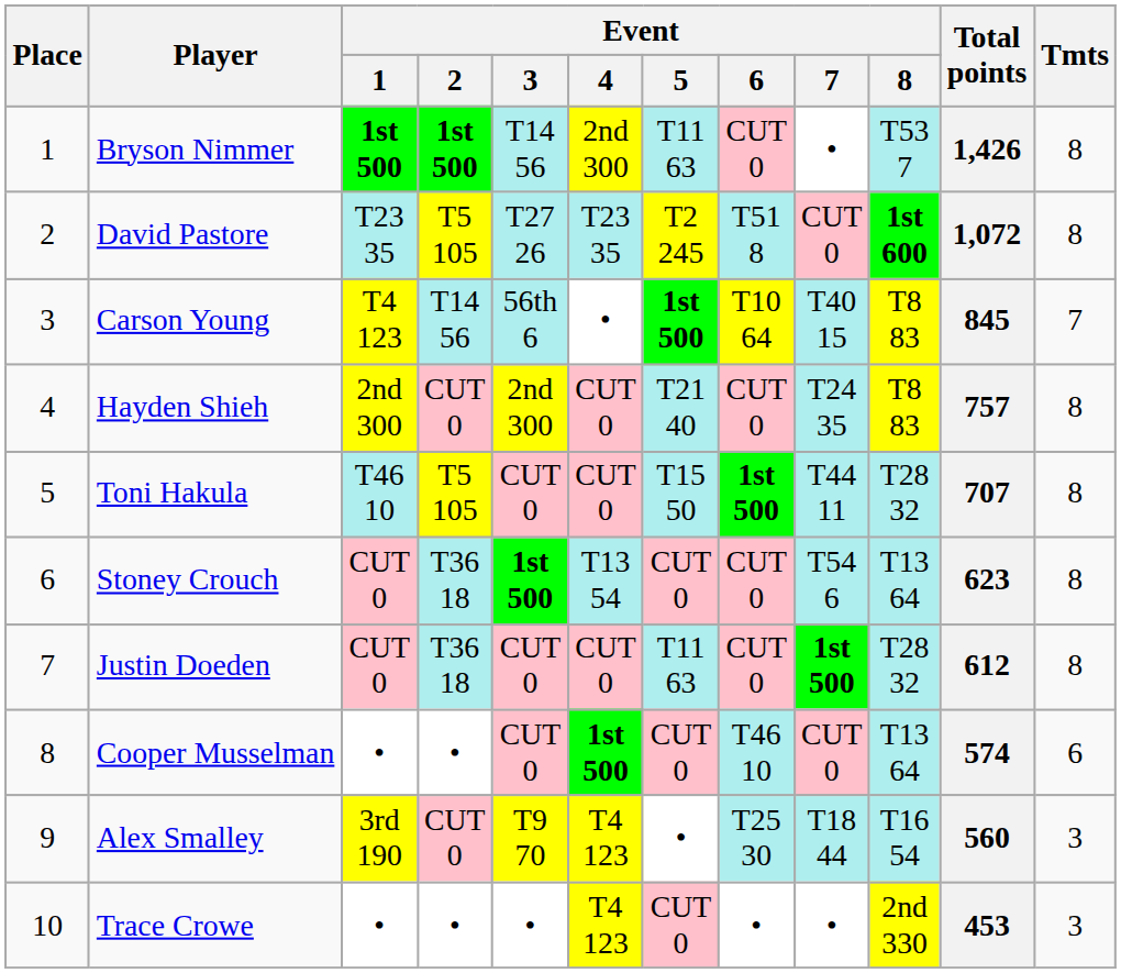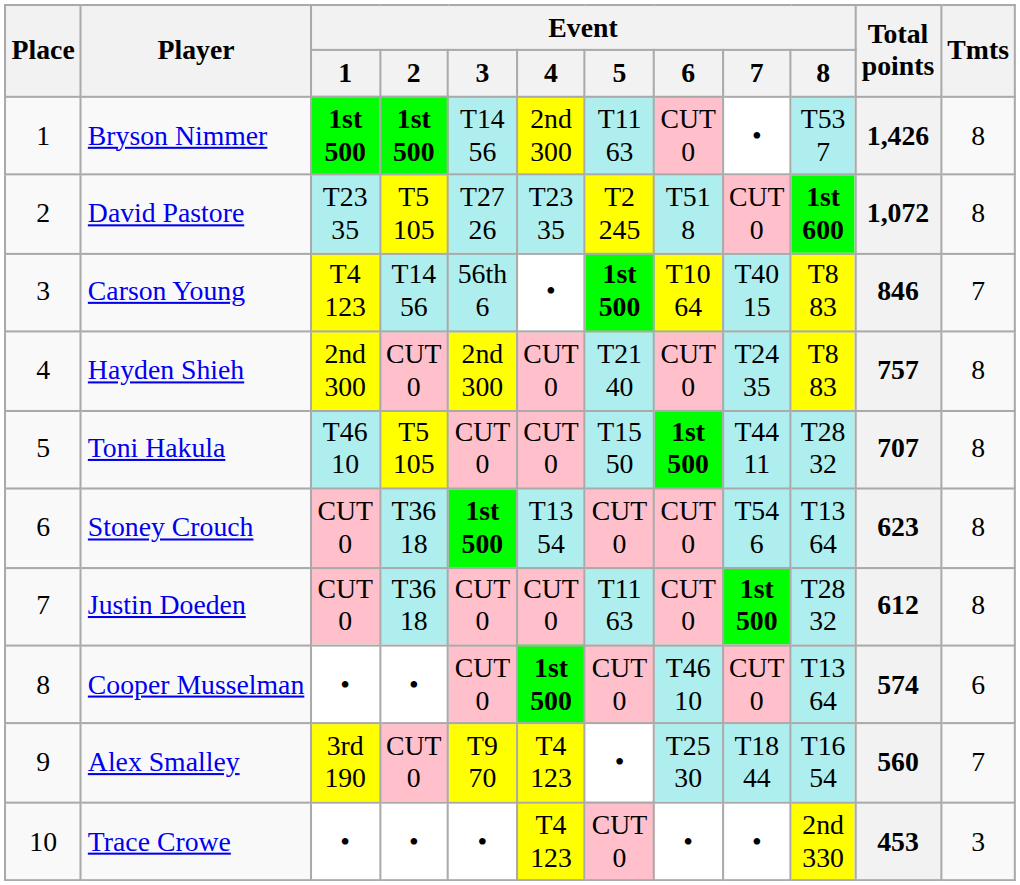Carson Young | Total points: 845 -> 846
Alex Smalley | Tmts: 3 -> 7
